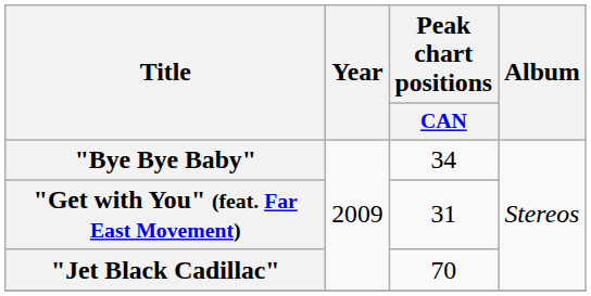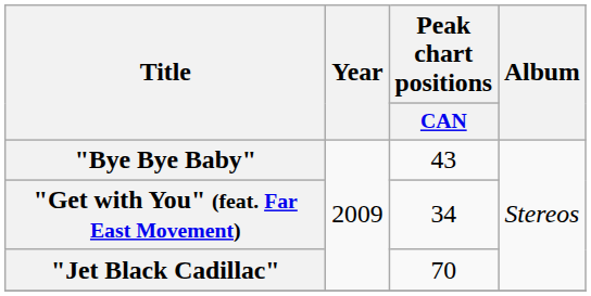"Bye Bye Baby" | Peak chart positions / CAN: 34 -> 43
"Get with You" (feat. Far East Movement) | Peak chart positions / CAN: 31 -> 34
